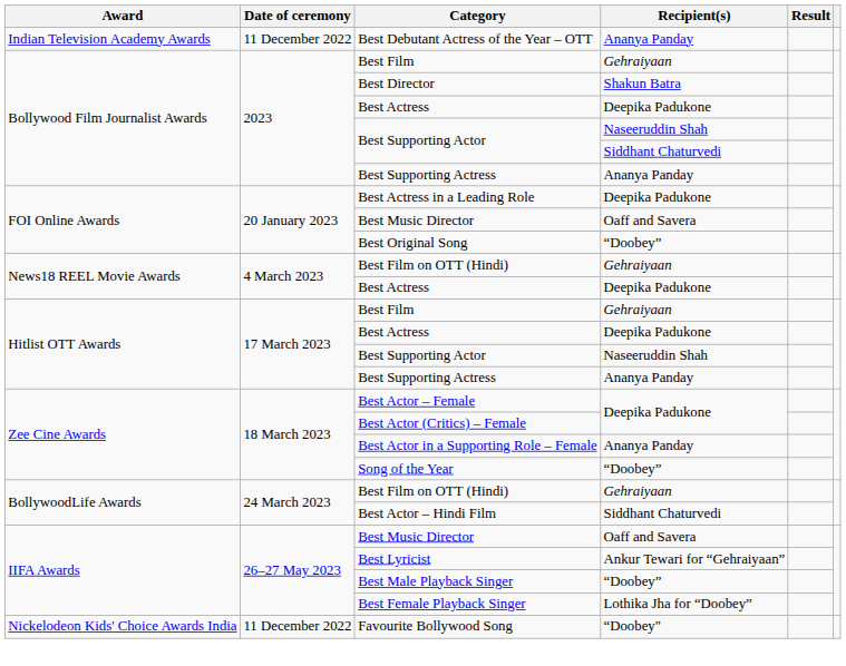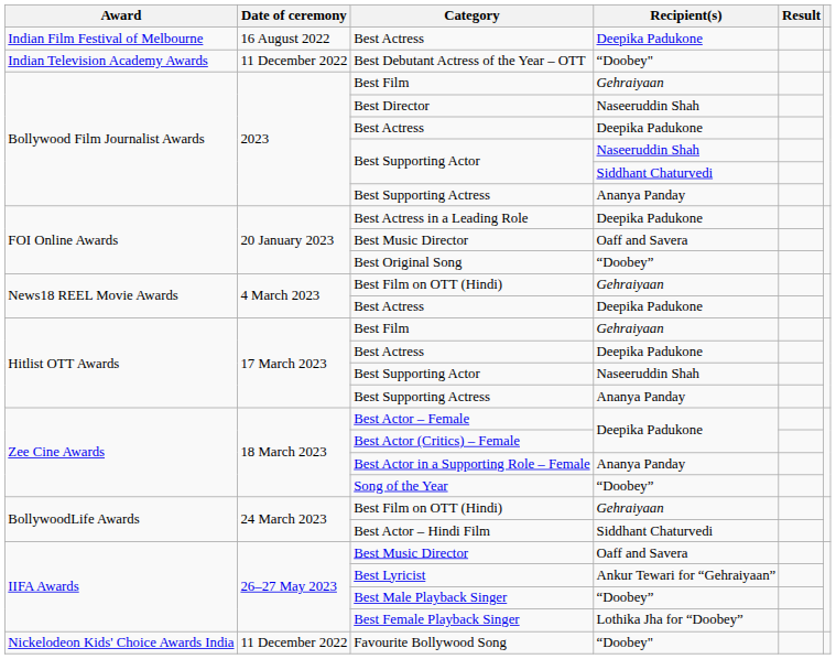+ row: Indian Film Festival of Melbourne | 16 August 2022 | Best Actress | Deepika Padukone
Best Debutant Actress of the Year – OTT | Recipient(s): Ananya Panday -> “Doobey"
Best Director | Recipient(s): Shakun Batra -> Naseeruddin Shah
